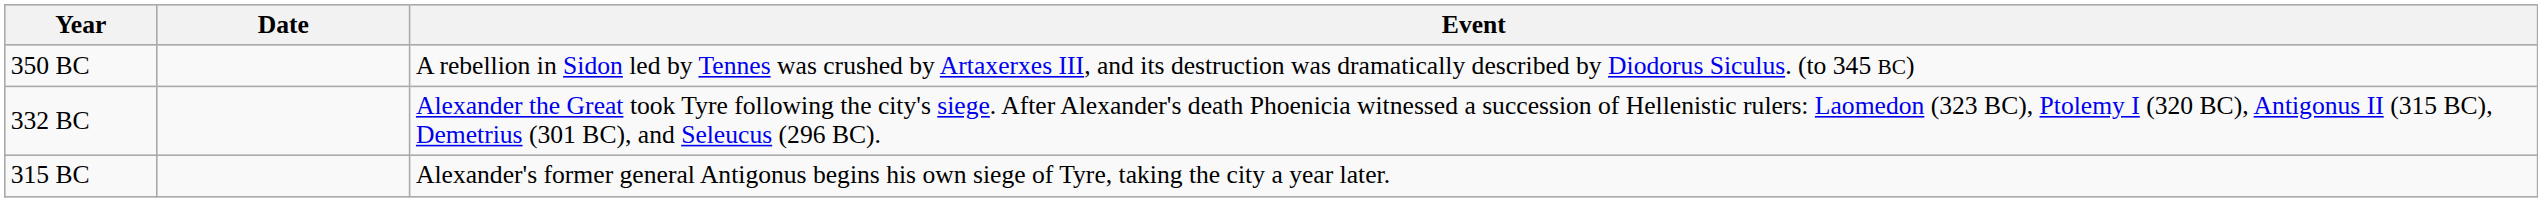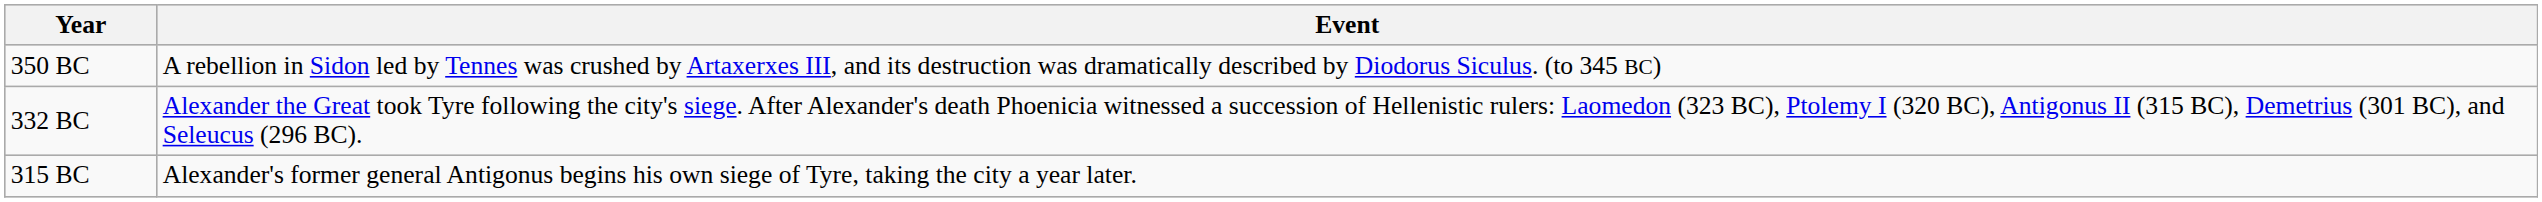- column: Date
